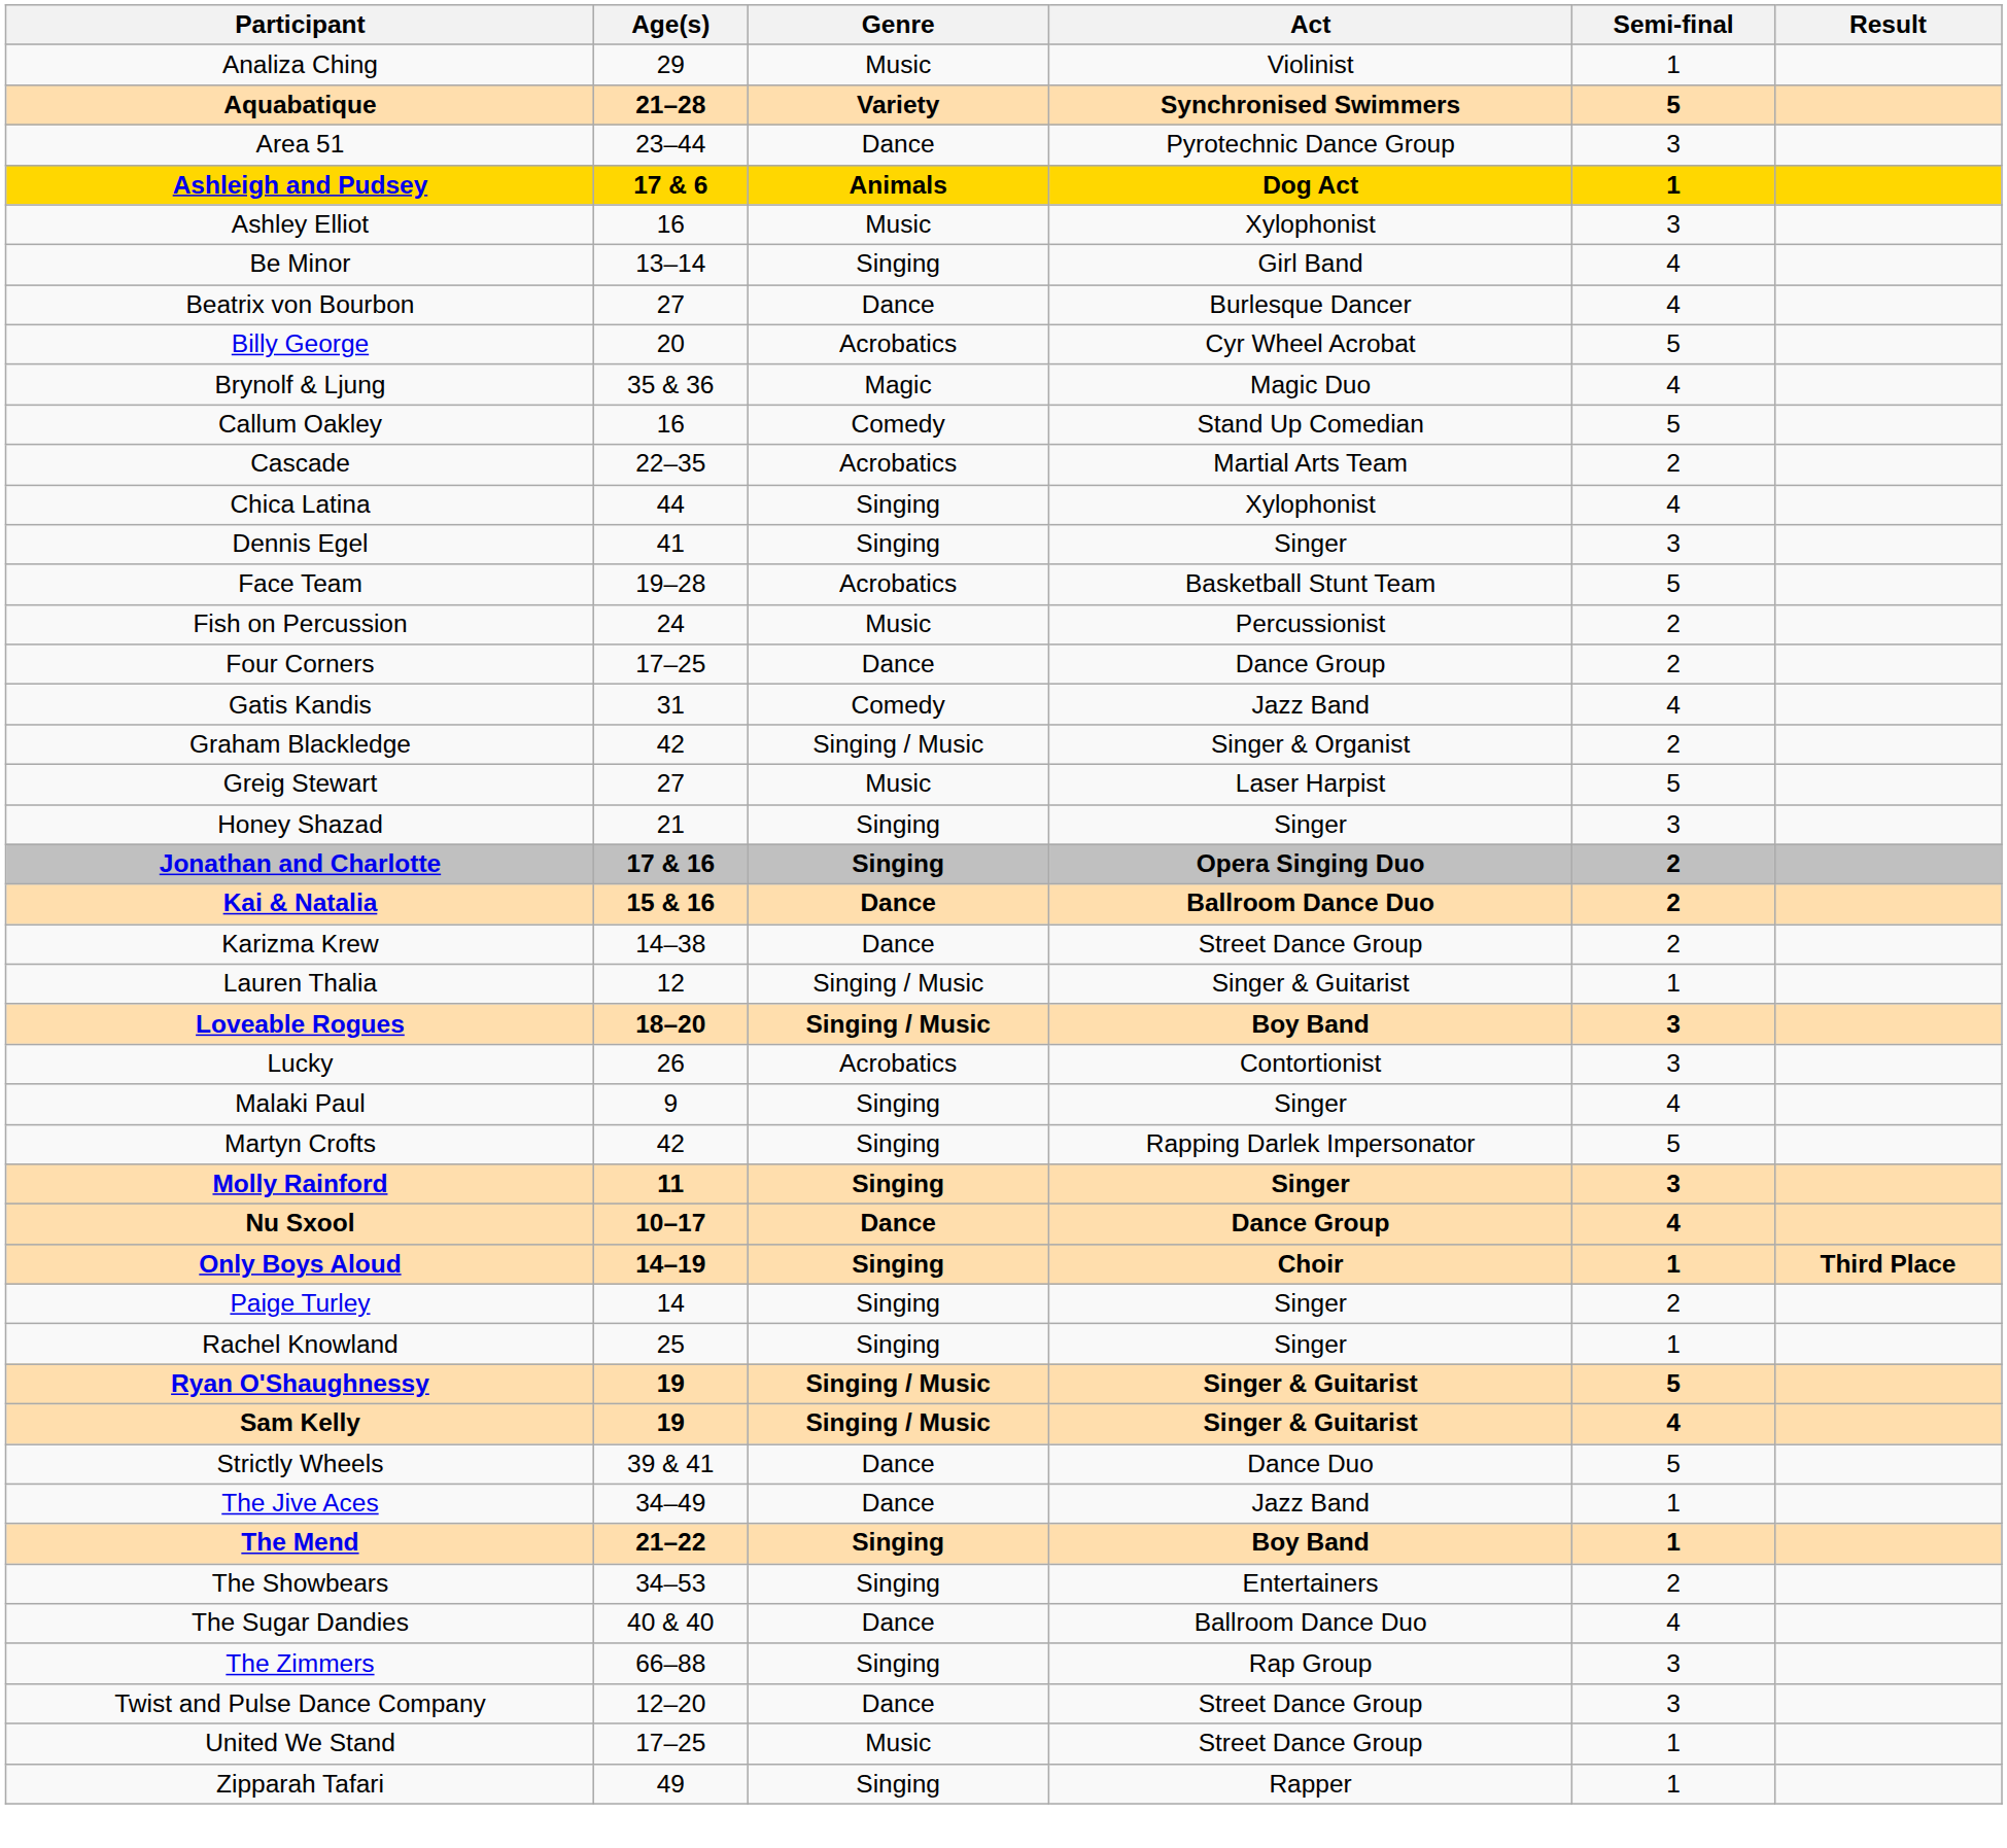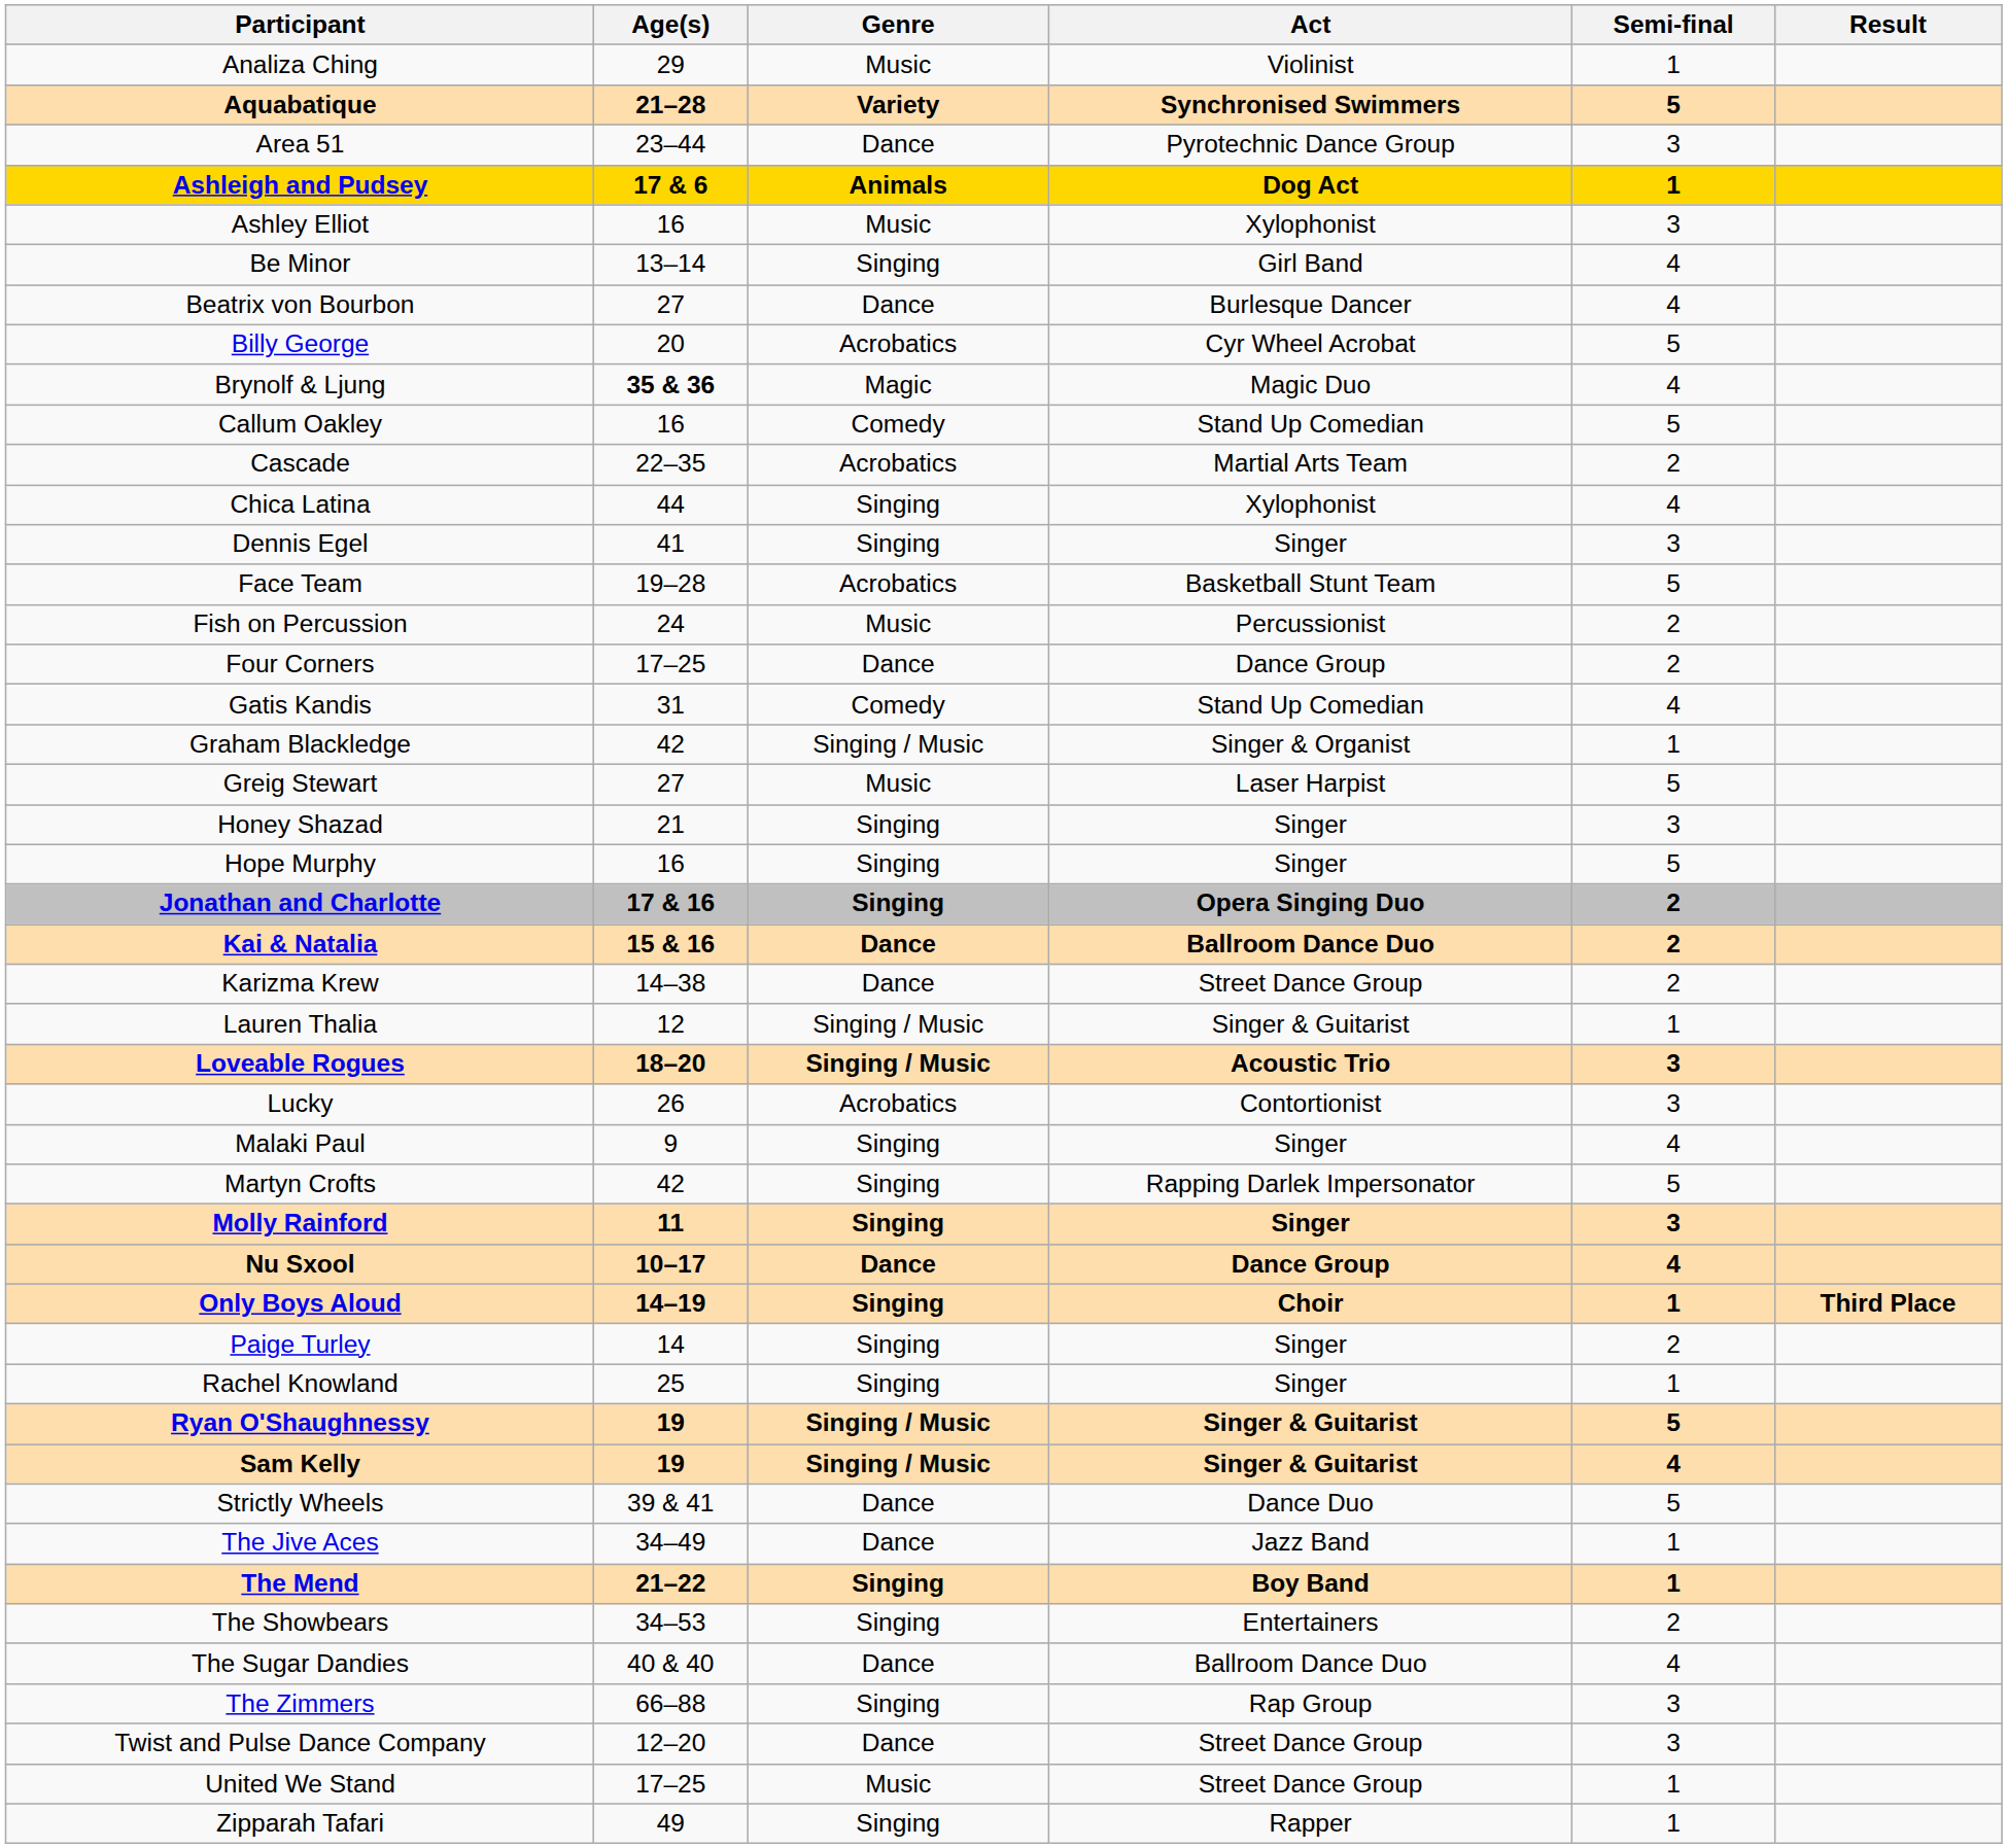Brynolf & Ljung | Age(s): normal -> bold
Gatis Kandis | Act: Jazz Band -> Stand Up Comedian
Graham Blackledge | Semi-final: 2 -> 1
+ row: Hope Murphy | 16 | Singing | Singer | 5
Loveable Rogues | Act: Boy Band -> Acoustic Trio
